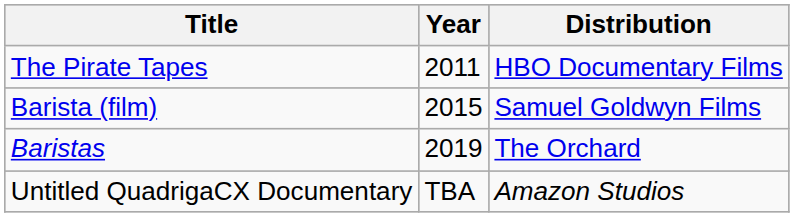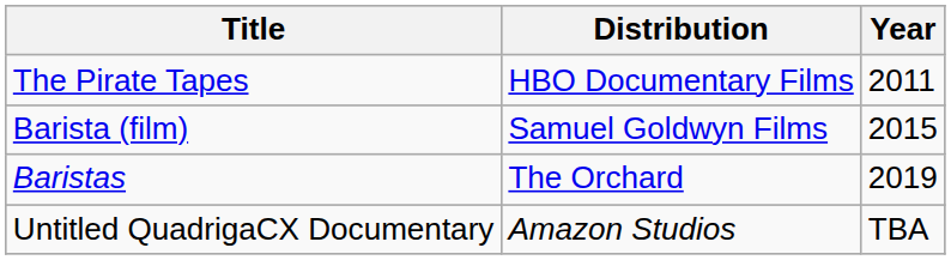columns swapped: Year <-> Distribution
